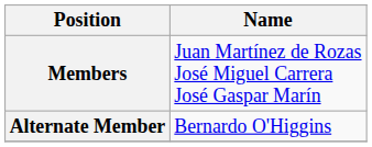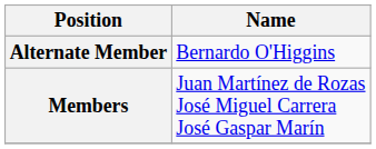rows swapped: Members <-> Alternate Member
